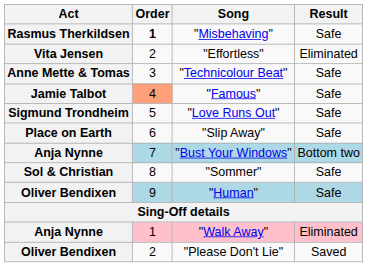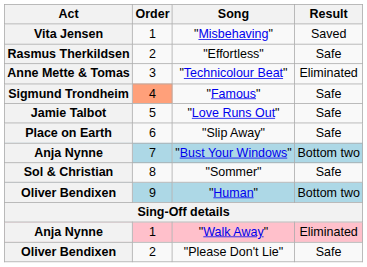"Misbehaving" | Act: Rasmus Therkildsen -> Vita Jensen
"Misbehaving" | Order: bold -> normal
"Misbehaving" | Result: Safe -> Saved
"Effortless" | Act: Vita Jensen -> Rasmus Therkildsen
"Effortless" | Result: Eliminated -> Safe
"Technicolour Beat" | Result: Safe -> Eliminated
"Famous" | Act: Jamie Talbot -> Sigmund Trondheim
"Love Runs Out" | Act: Sigmund Trondheim -> Jamie Talbot
"Human" | Result: Safe -> Bottom two
"Please Don't Lie" | Result: Saved -> Safe
